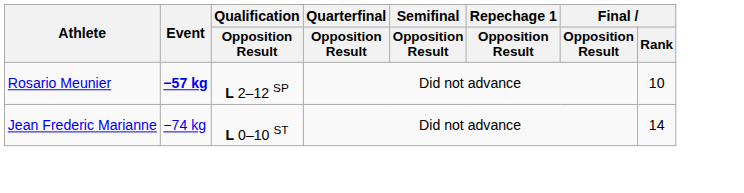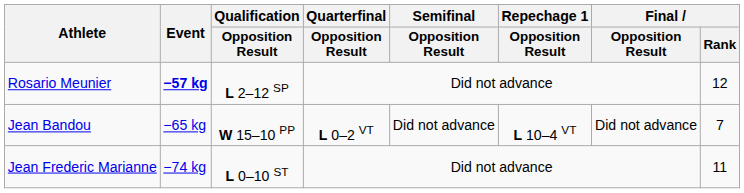Rosario Meunier | Final / Rank: 10 -> 12
+ row: Jean Bandou | −65 kg | W 15–10 PP | L 0–2 VT | Did not advance | L 10–4 VT | Did not advance | 7
Jean Frederic Marianne | Final / Rank: 14 -> 11
